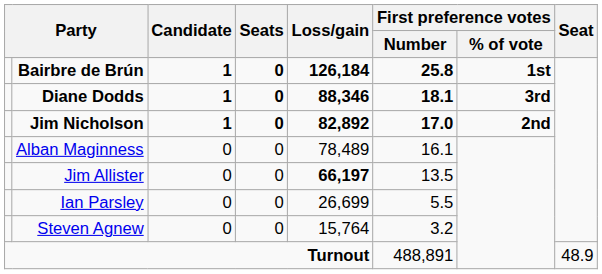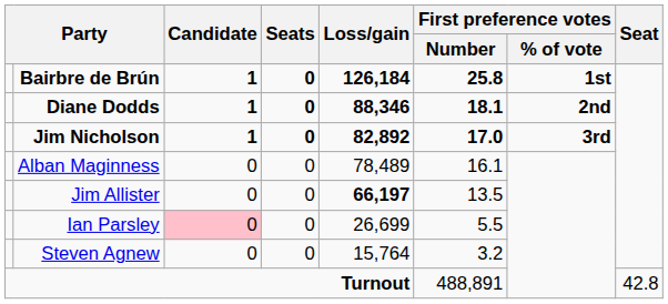Diane Dodds | First preference votes / % of vote: 3rd -> 2nd
Jim Nicholson | First preference votes / % of vote: 2nd -> 3rd
Ian Parsley | Candidate: no background -> pink background
Turnout | Seat: 48.9 -> 42.8
